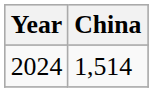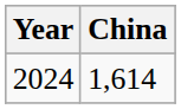2024 | China: 1,514 -> 1,614
